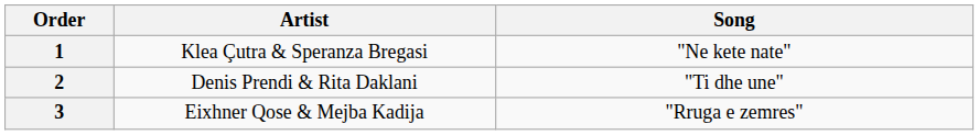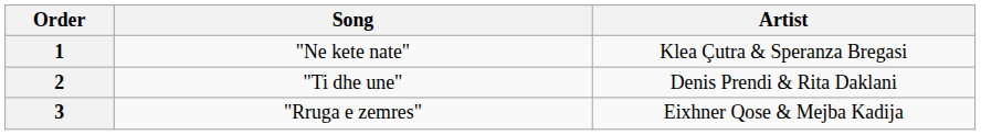columns swapped: Artist <-> Song
